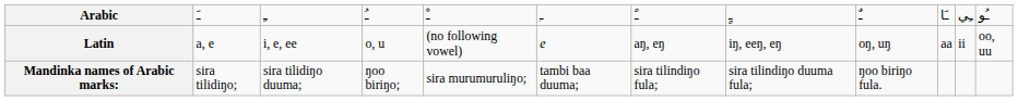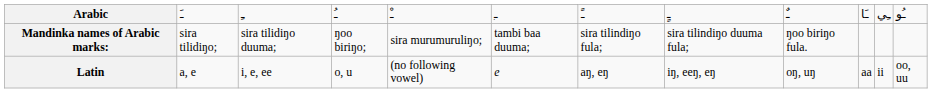rows swapped: Latin <-> Mandinka names of Arabic marks:
